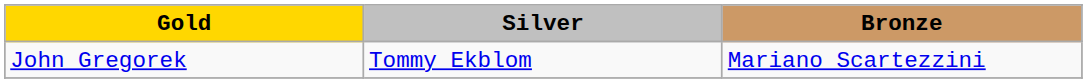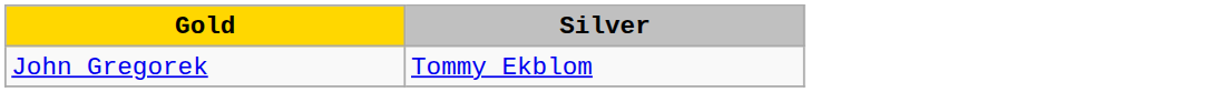- column: Bronze | Mariano Scartezzini
